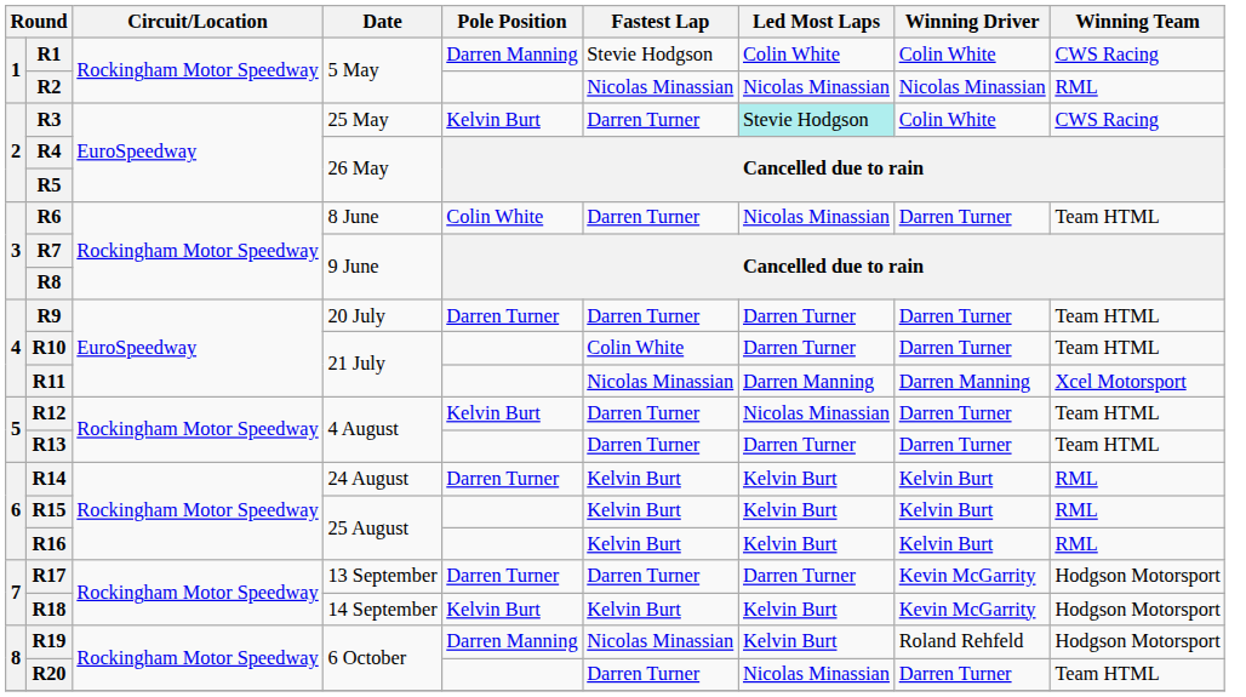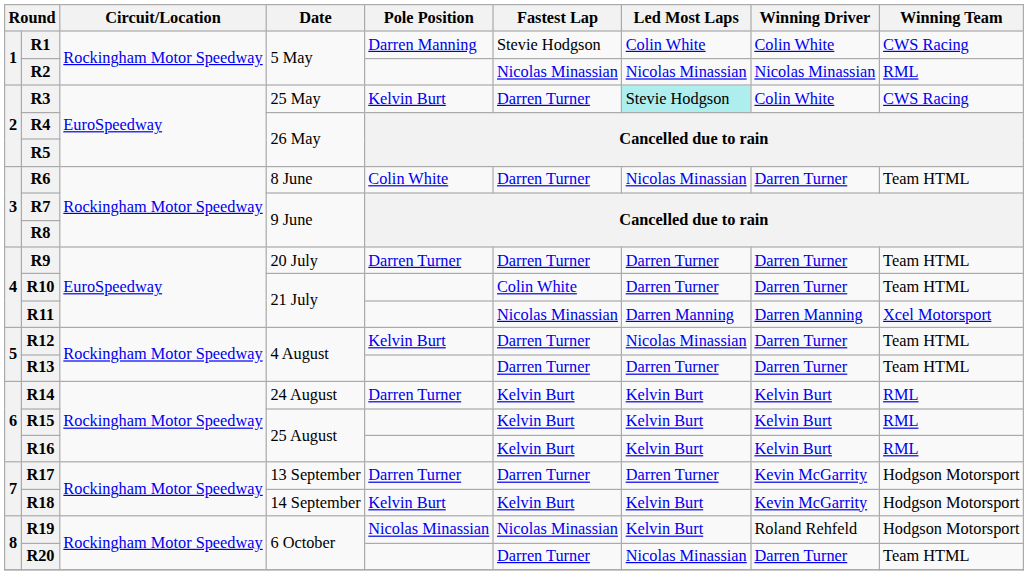R19 | Pole Position: Darren Manning -> Nicolas Minassian
